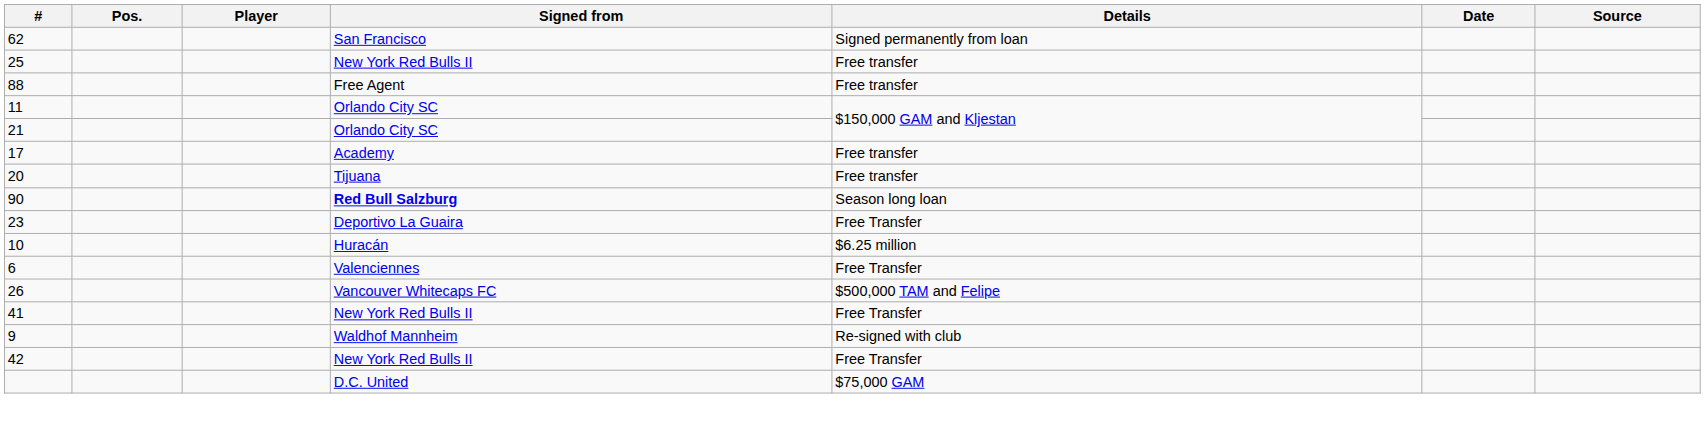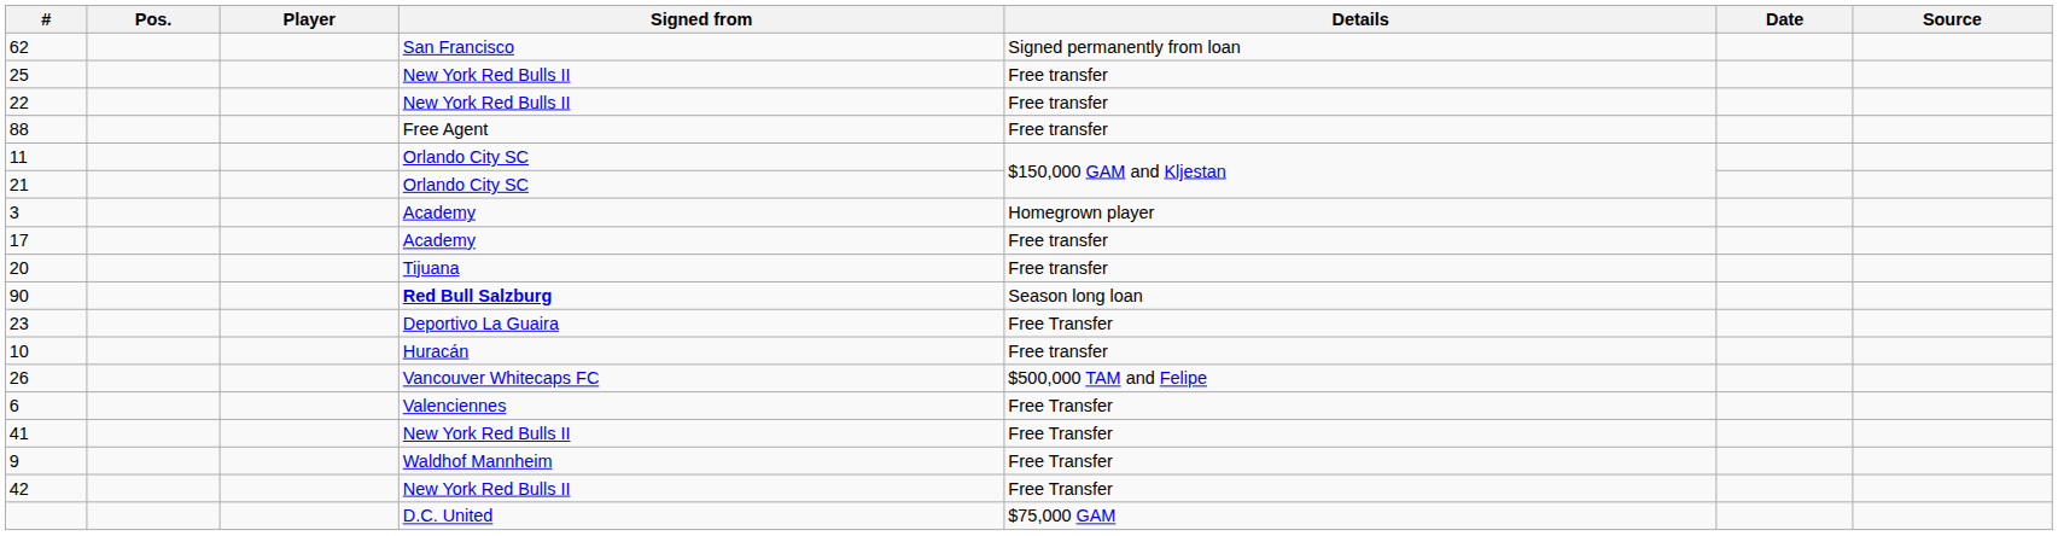+ row: 22 | New York Red Bulls II | Free transfer
+ row: 3 | Academy | Homegrown player
10 | Details: $6.25 million -> Free transfer
rows swapped: 26 <-> 6
9 | Details: Re-signed with club -> Free Transfer
